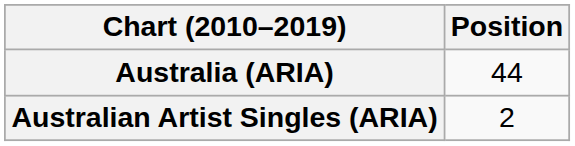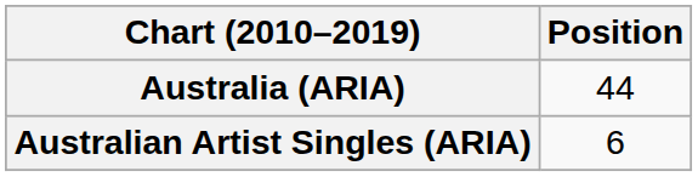Australian Artist Singles (ARIA) | Position: 2 -> 6
